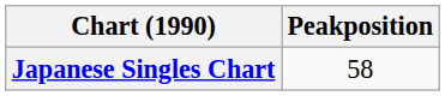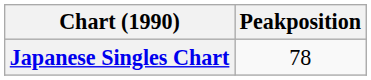Japanese Singles Chart | Peakposition: 58 -> 78
